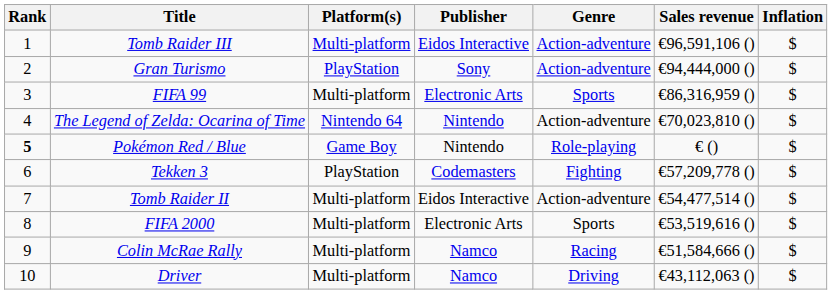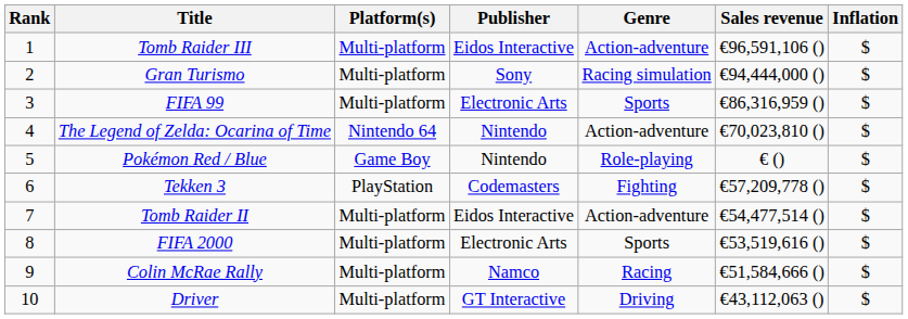Gran Turismo | Platform(s): PlayStation -> Multi-platform
Gran Turismo | Genre: Action-adventure -> Racing simulation
Pokémon Red / Blue | Rank: bold -> normal
Driver | Publisher: Namco -> GT Interactive
